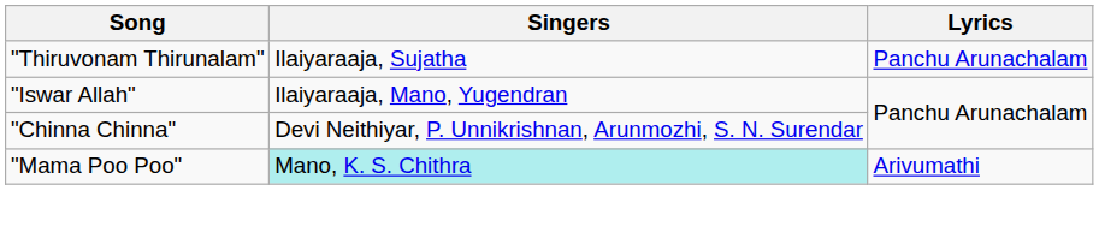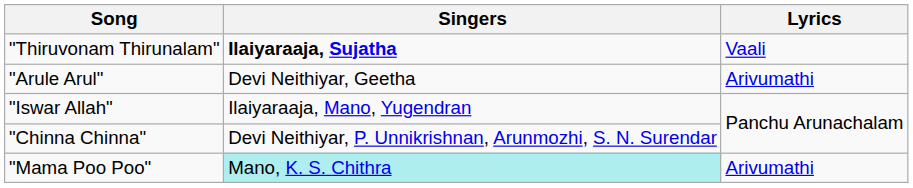"Thiruvonam Thirunalam" | Singers: normal -> bold
"Thiruvonam Thirunalam" | Lyrics: Panchu Arunachalam -> Vaali
+ row: "Arule Arul" | Devi Neithiyar, Geetha | Arivumathi
